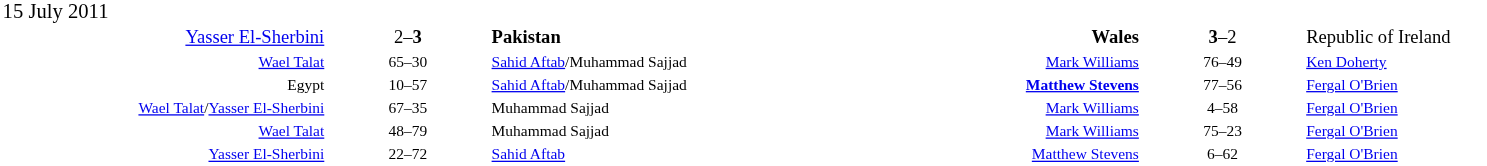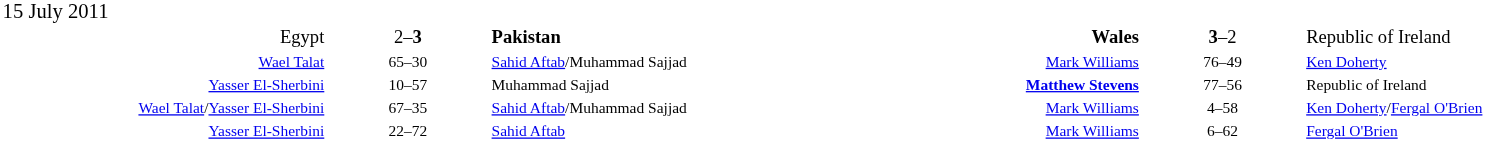2–3 | column 1: Yasser El-Sherbini -> Egypt
10–57 | column 1: Egypt -> Yasser El-Sherbini
10–57 | column 3: Sahid Aftab/Muhammad Sajjad -> Muhammad Sajjad
10–57 | column 6: Fergal O'Brien -> Republic of Ireland
67–35 | column 3: Muhammad Sajjad -> Sahid Aftab/Muhammad Sajjad
67–35 | column 6: Fergal O'Brien -> Ken Doherty/Fergal O'Brien
- row: Wael Talat | 48–79 | Muhammad Sajjad | Mark Williams | 75–23 | Fergal O'Brien
22–72 | column 4: Matthew Stevens -> Mark Williams
